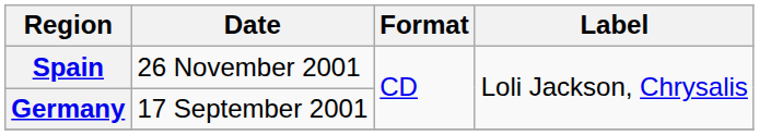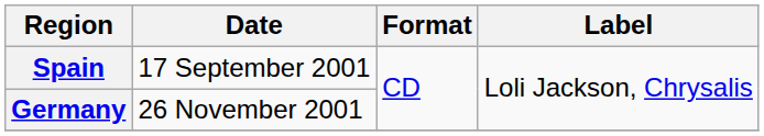Spain | Date: 26 November 2001 -> 17 September 2001
Germany | Date: 17 September 2001 -> 26 November 2001
